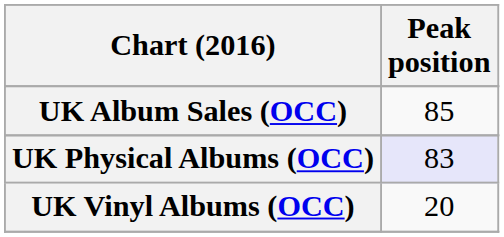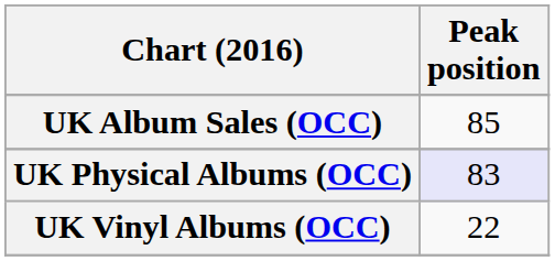UK Vinyl Albums (OCC) | Peak position: 20 -> 22
